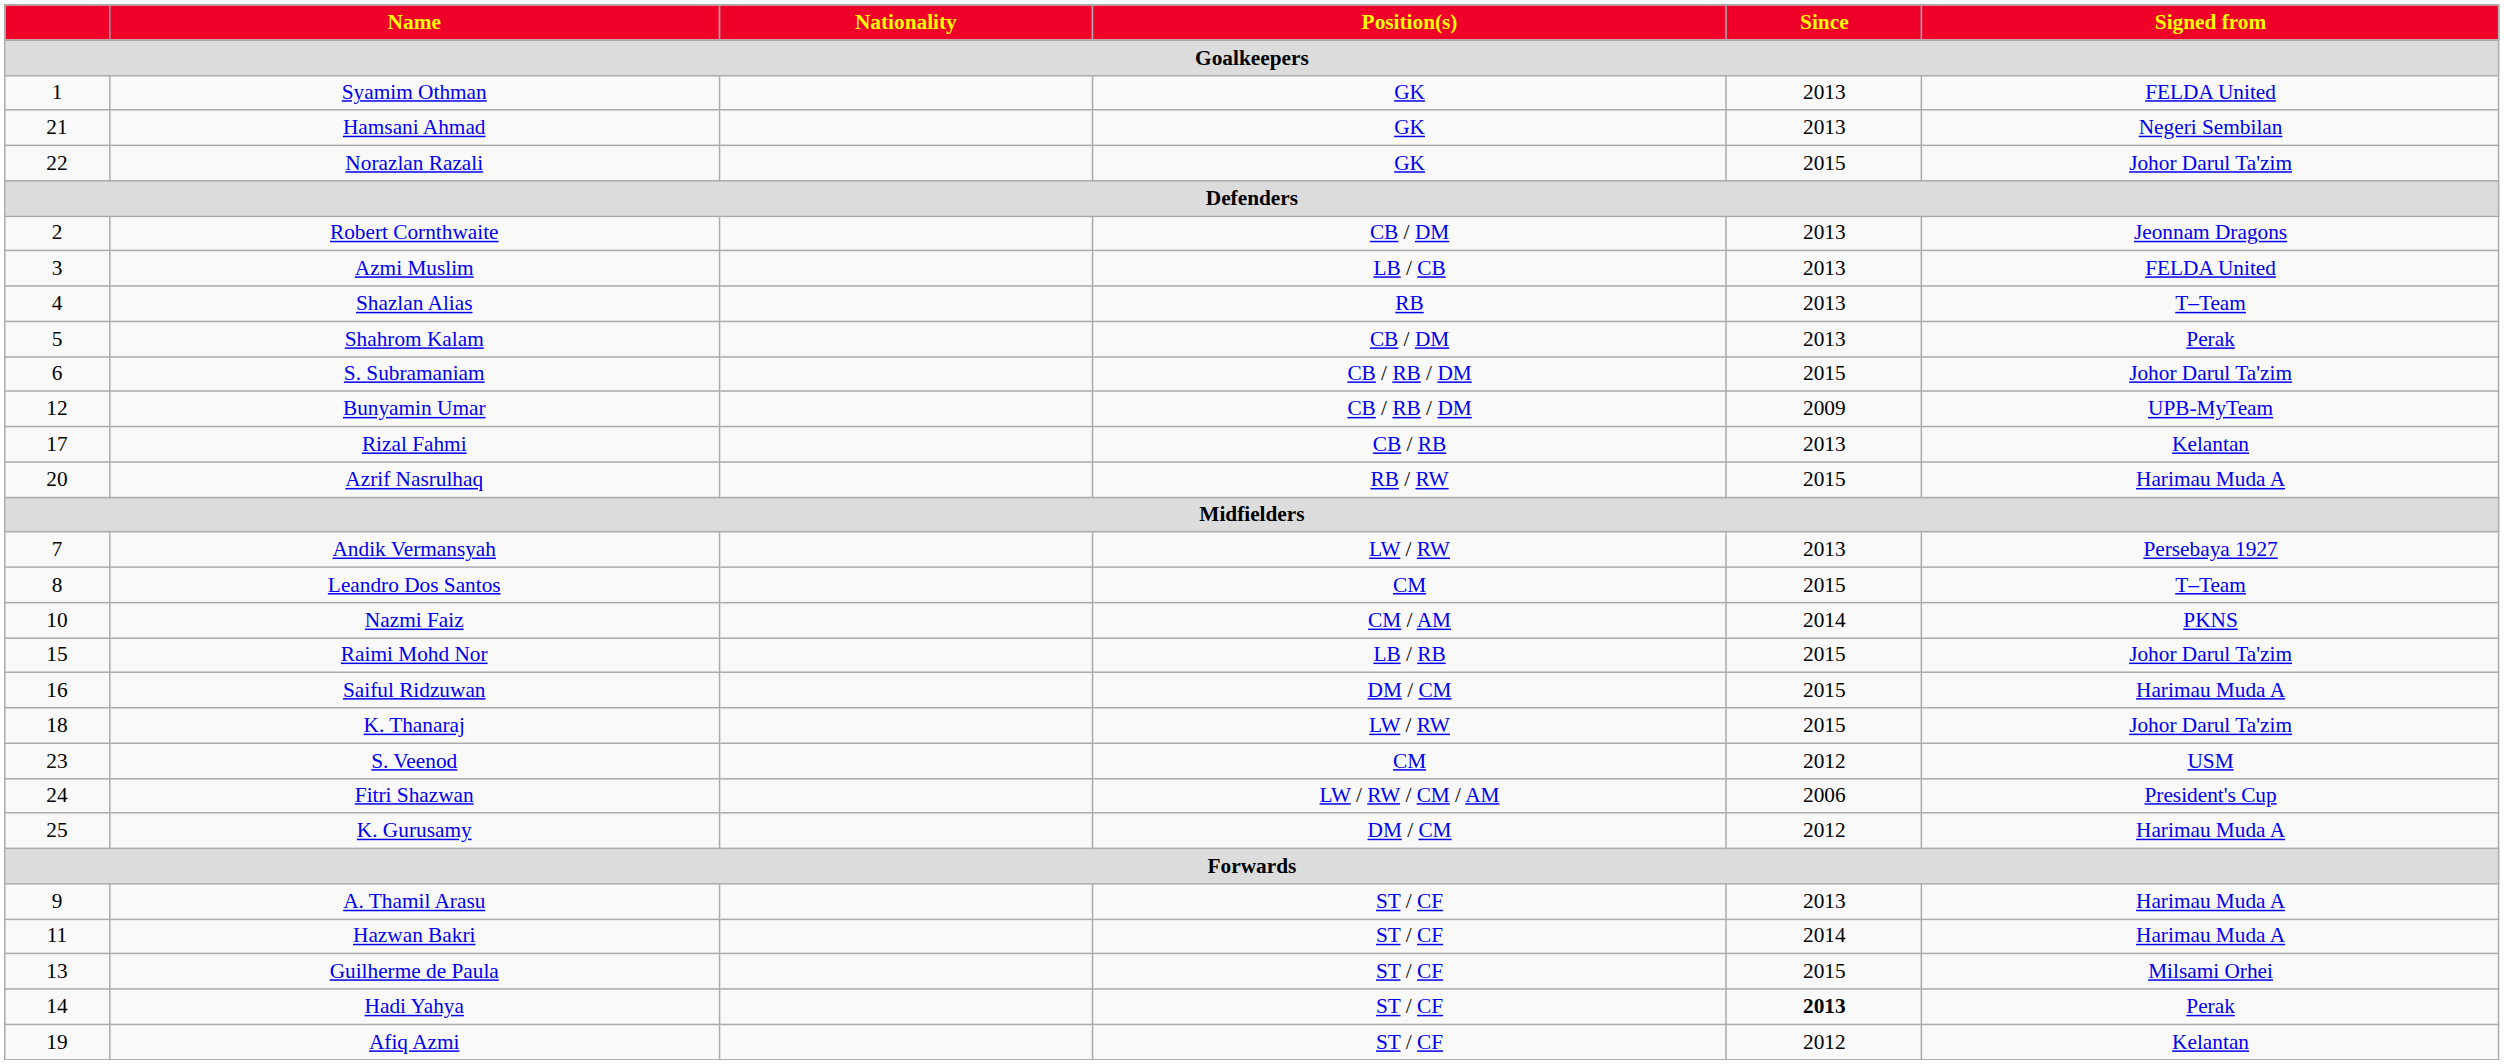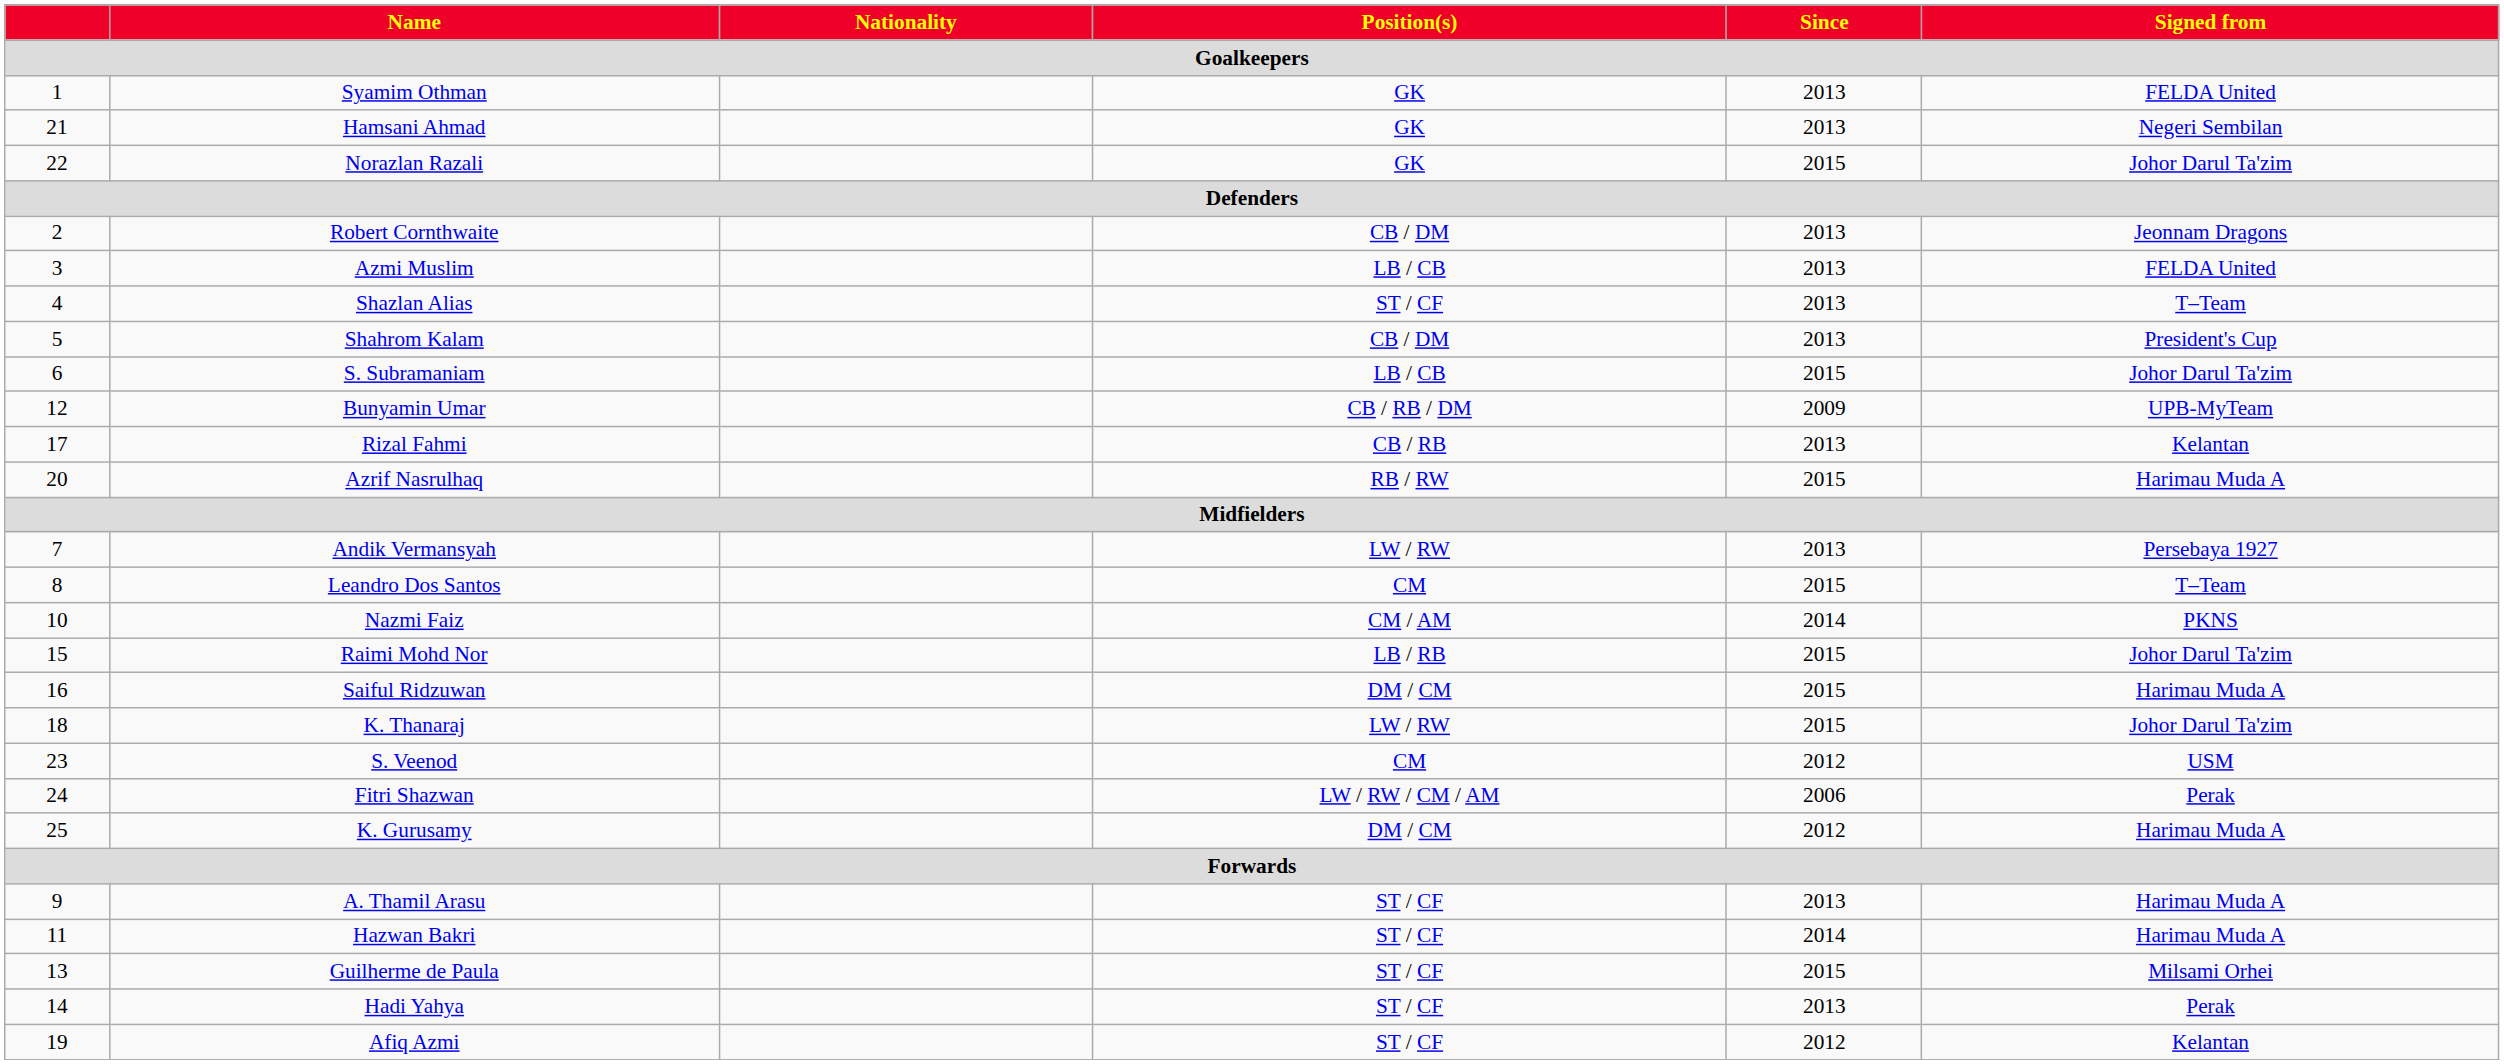Shazlan Alias | Position(s): RB -> ST / CF
Shahrom Kalam | Signed from: Perak -> President's Cup
S. Subramaniam | Position(s): CB / RB / DM -> LB / CB
Fitri Shazwan | Signed from: President's Cup -> Perak
Hadi Yahya | Since: bold -> normal
